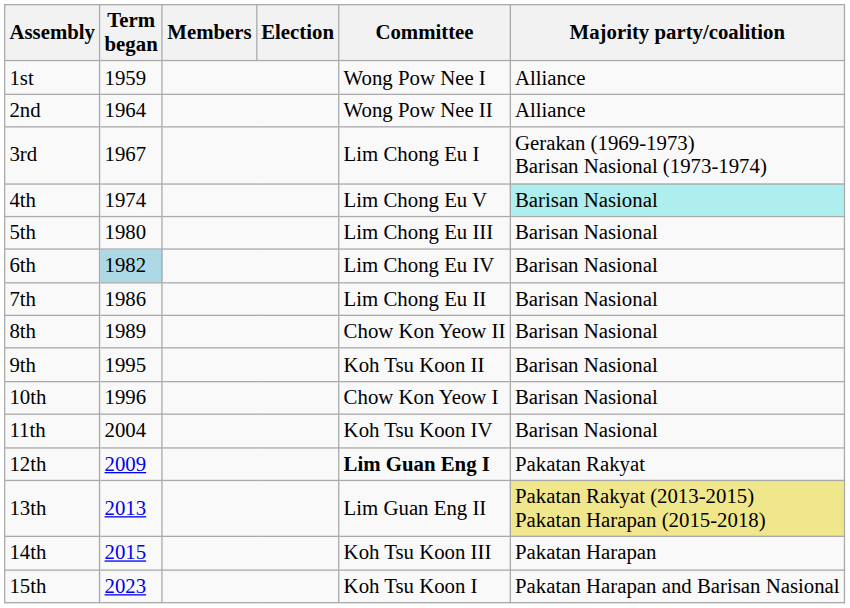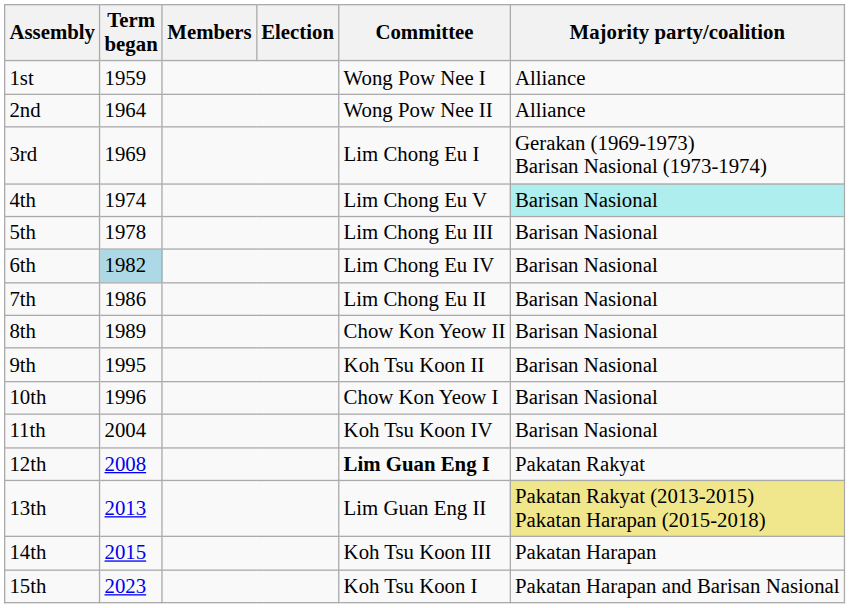3rd | Term began: 1967 -> 1969
5th | Term began: 1980 -> 1978
12th | Term began: 2009 -> 2008
